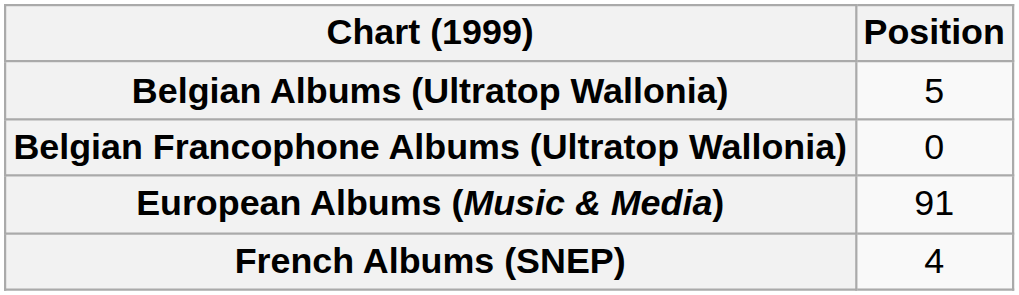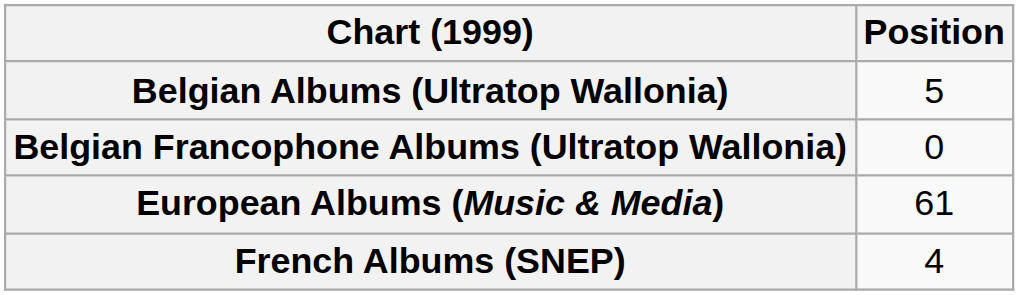European Albums (Music & Media) | Position: 91 -> 61
